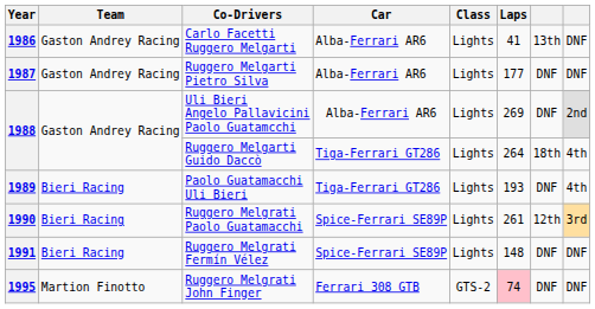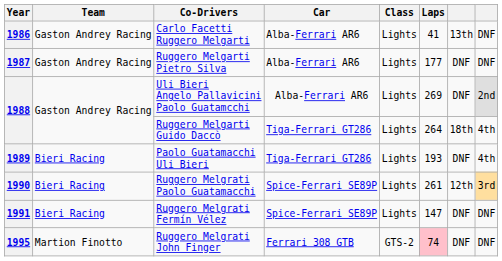Ruggero Melgrati Fermín Vélez | Laps: 148 -> 147
